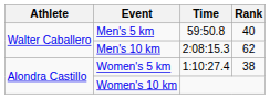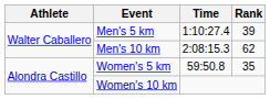Men's 5 km | Time: 59:50.8 -> 1:10:27.4
Men's 5 km | Rank: 40 -> 39
Women's 5 km | Time: 1:10:27.4 -> 59:50.8
Women's 5 km | Rank: 38 -> 35
